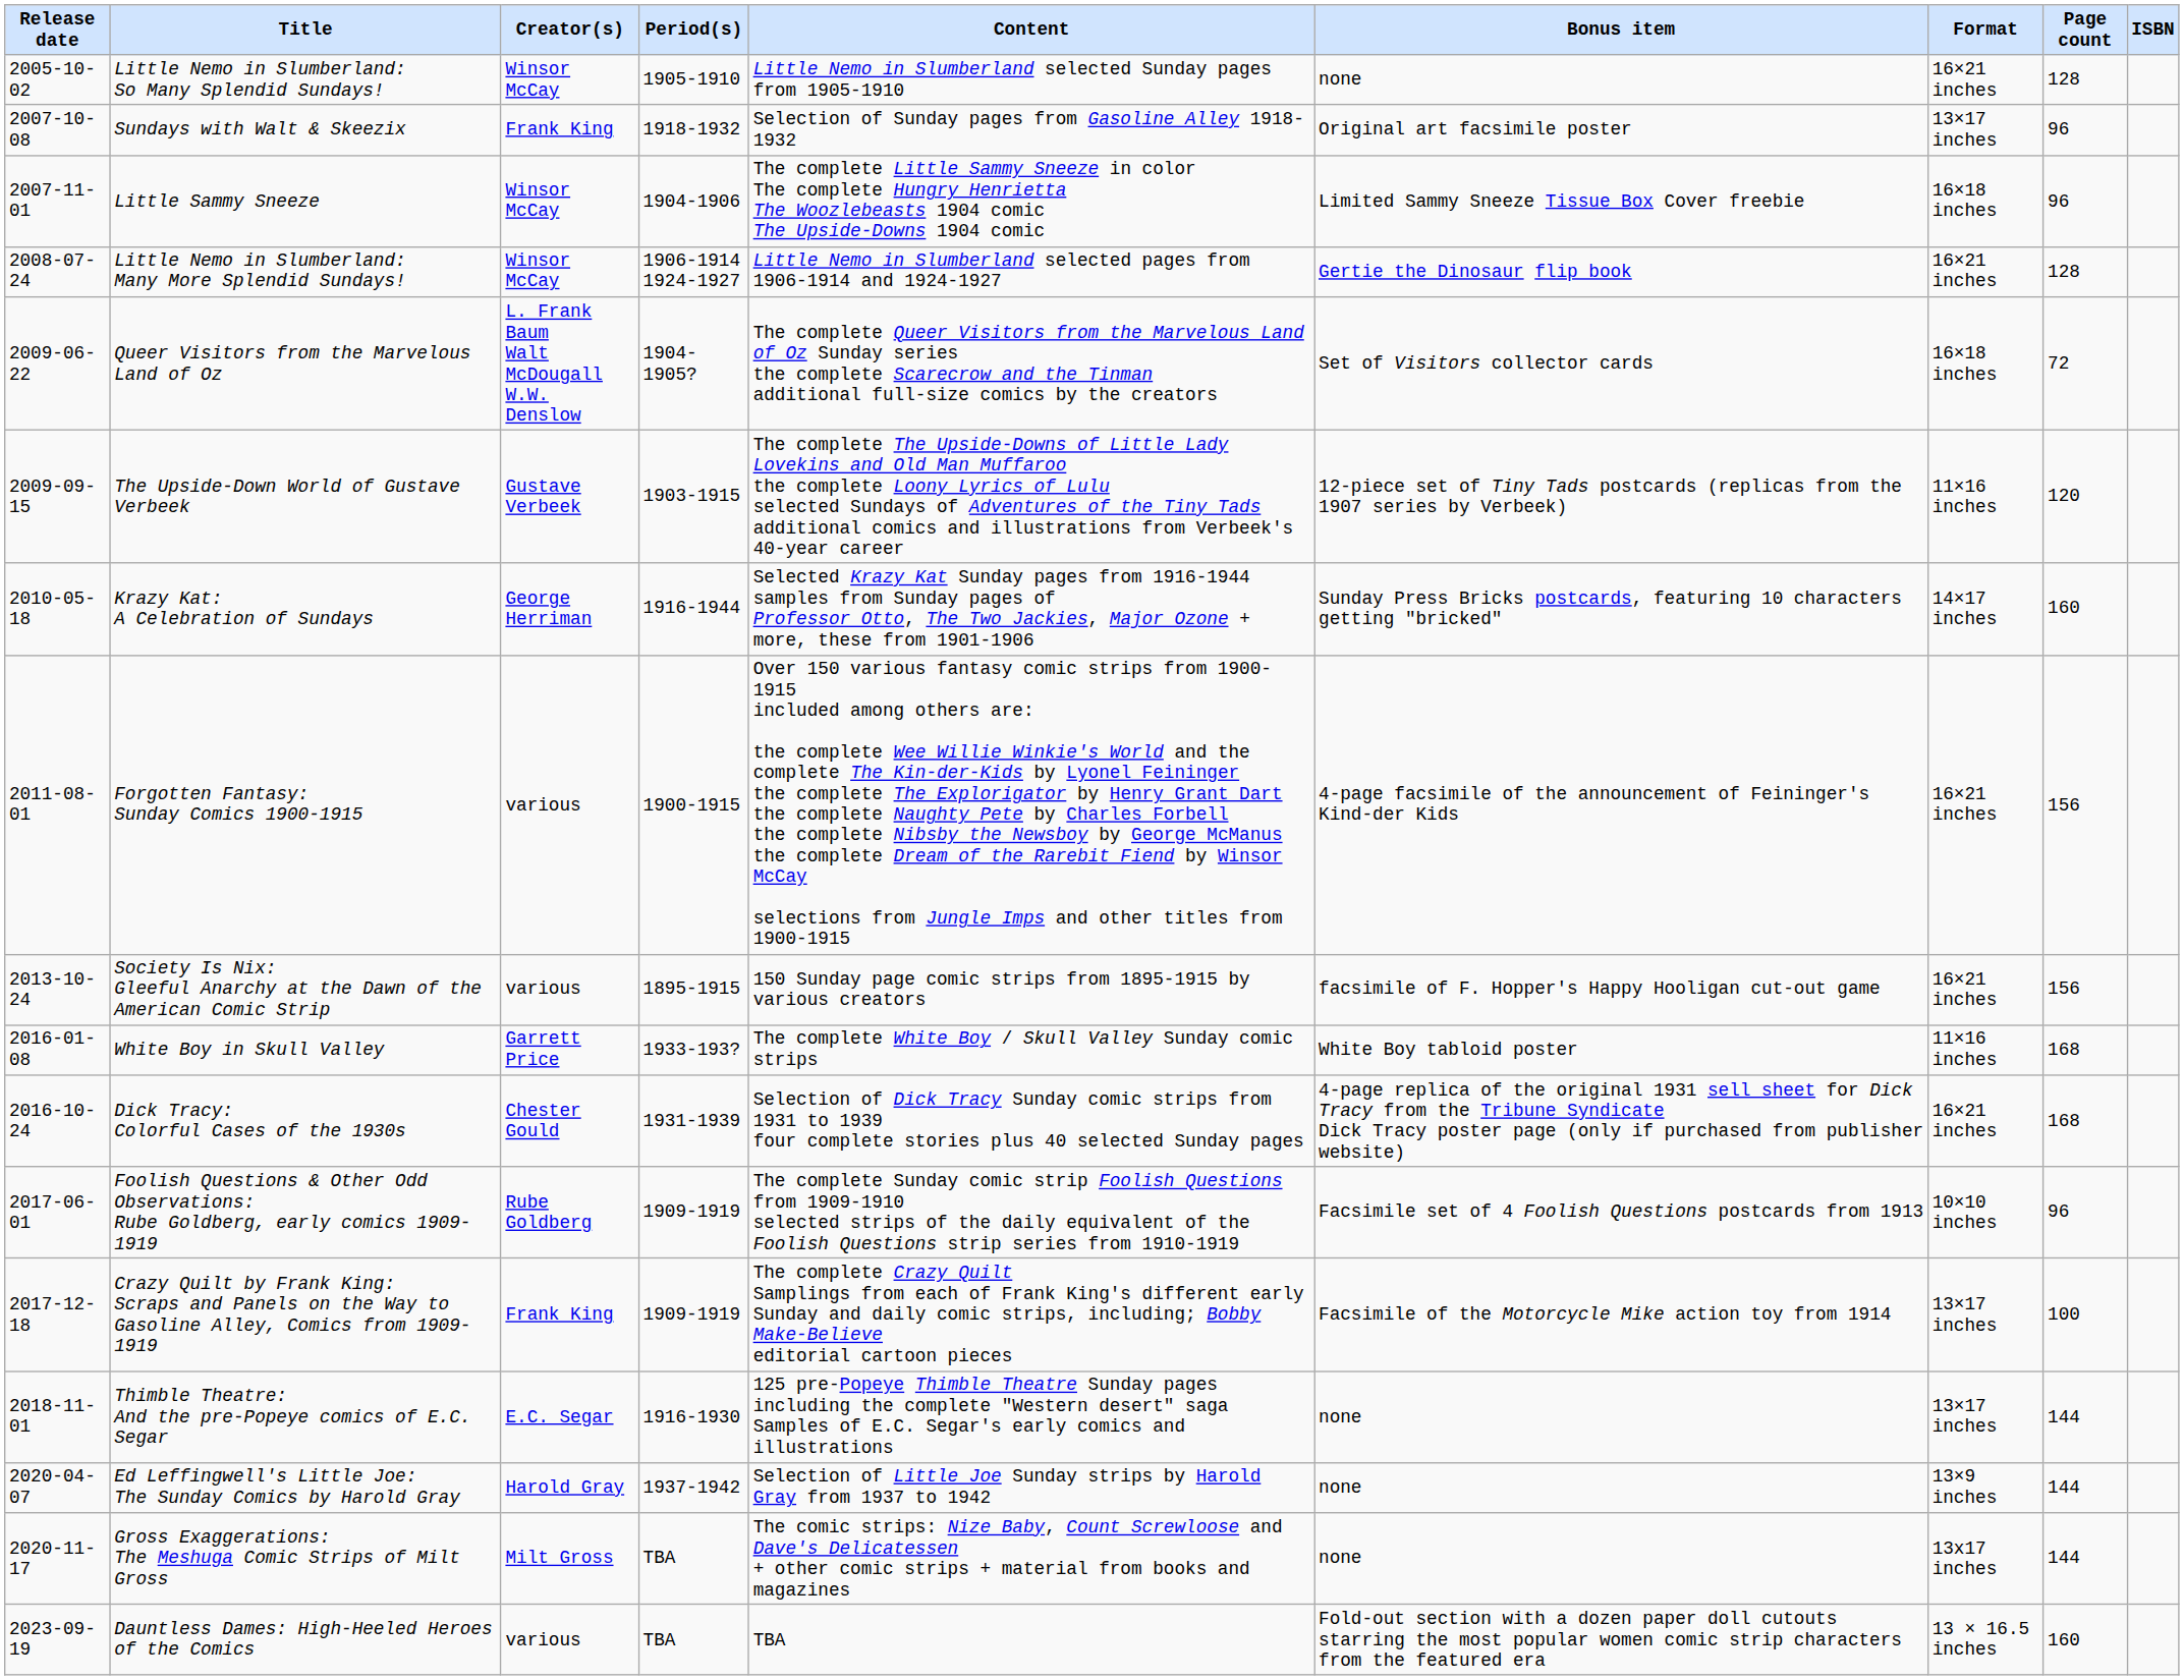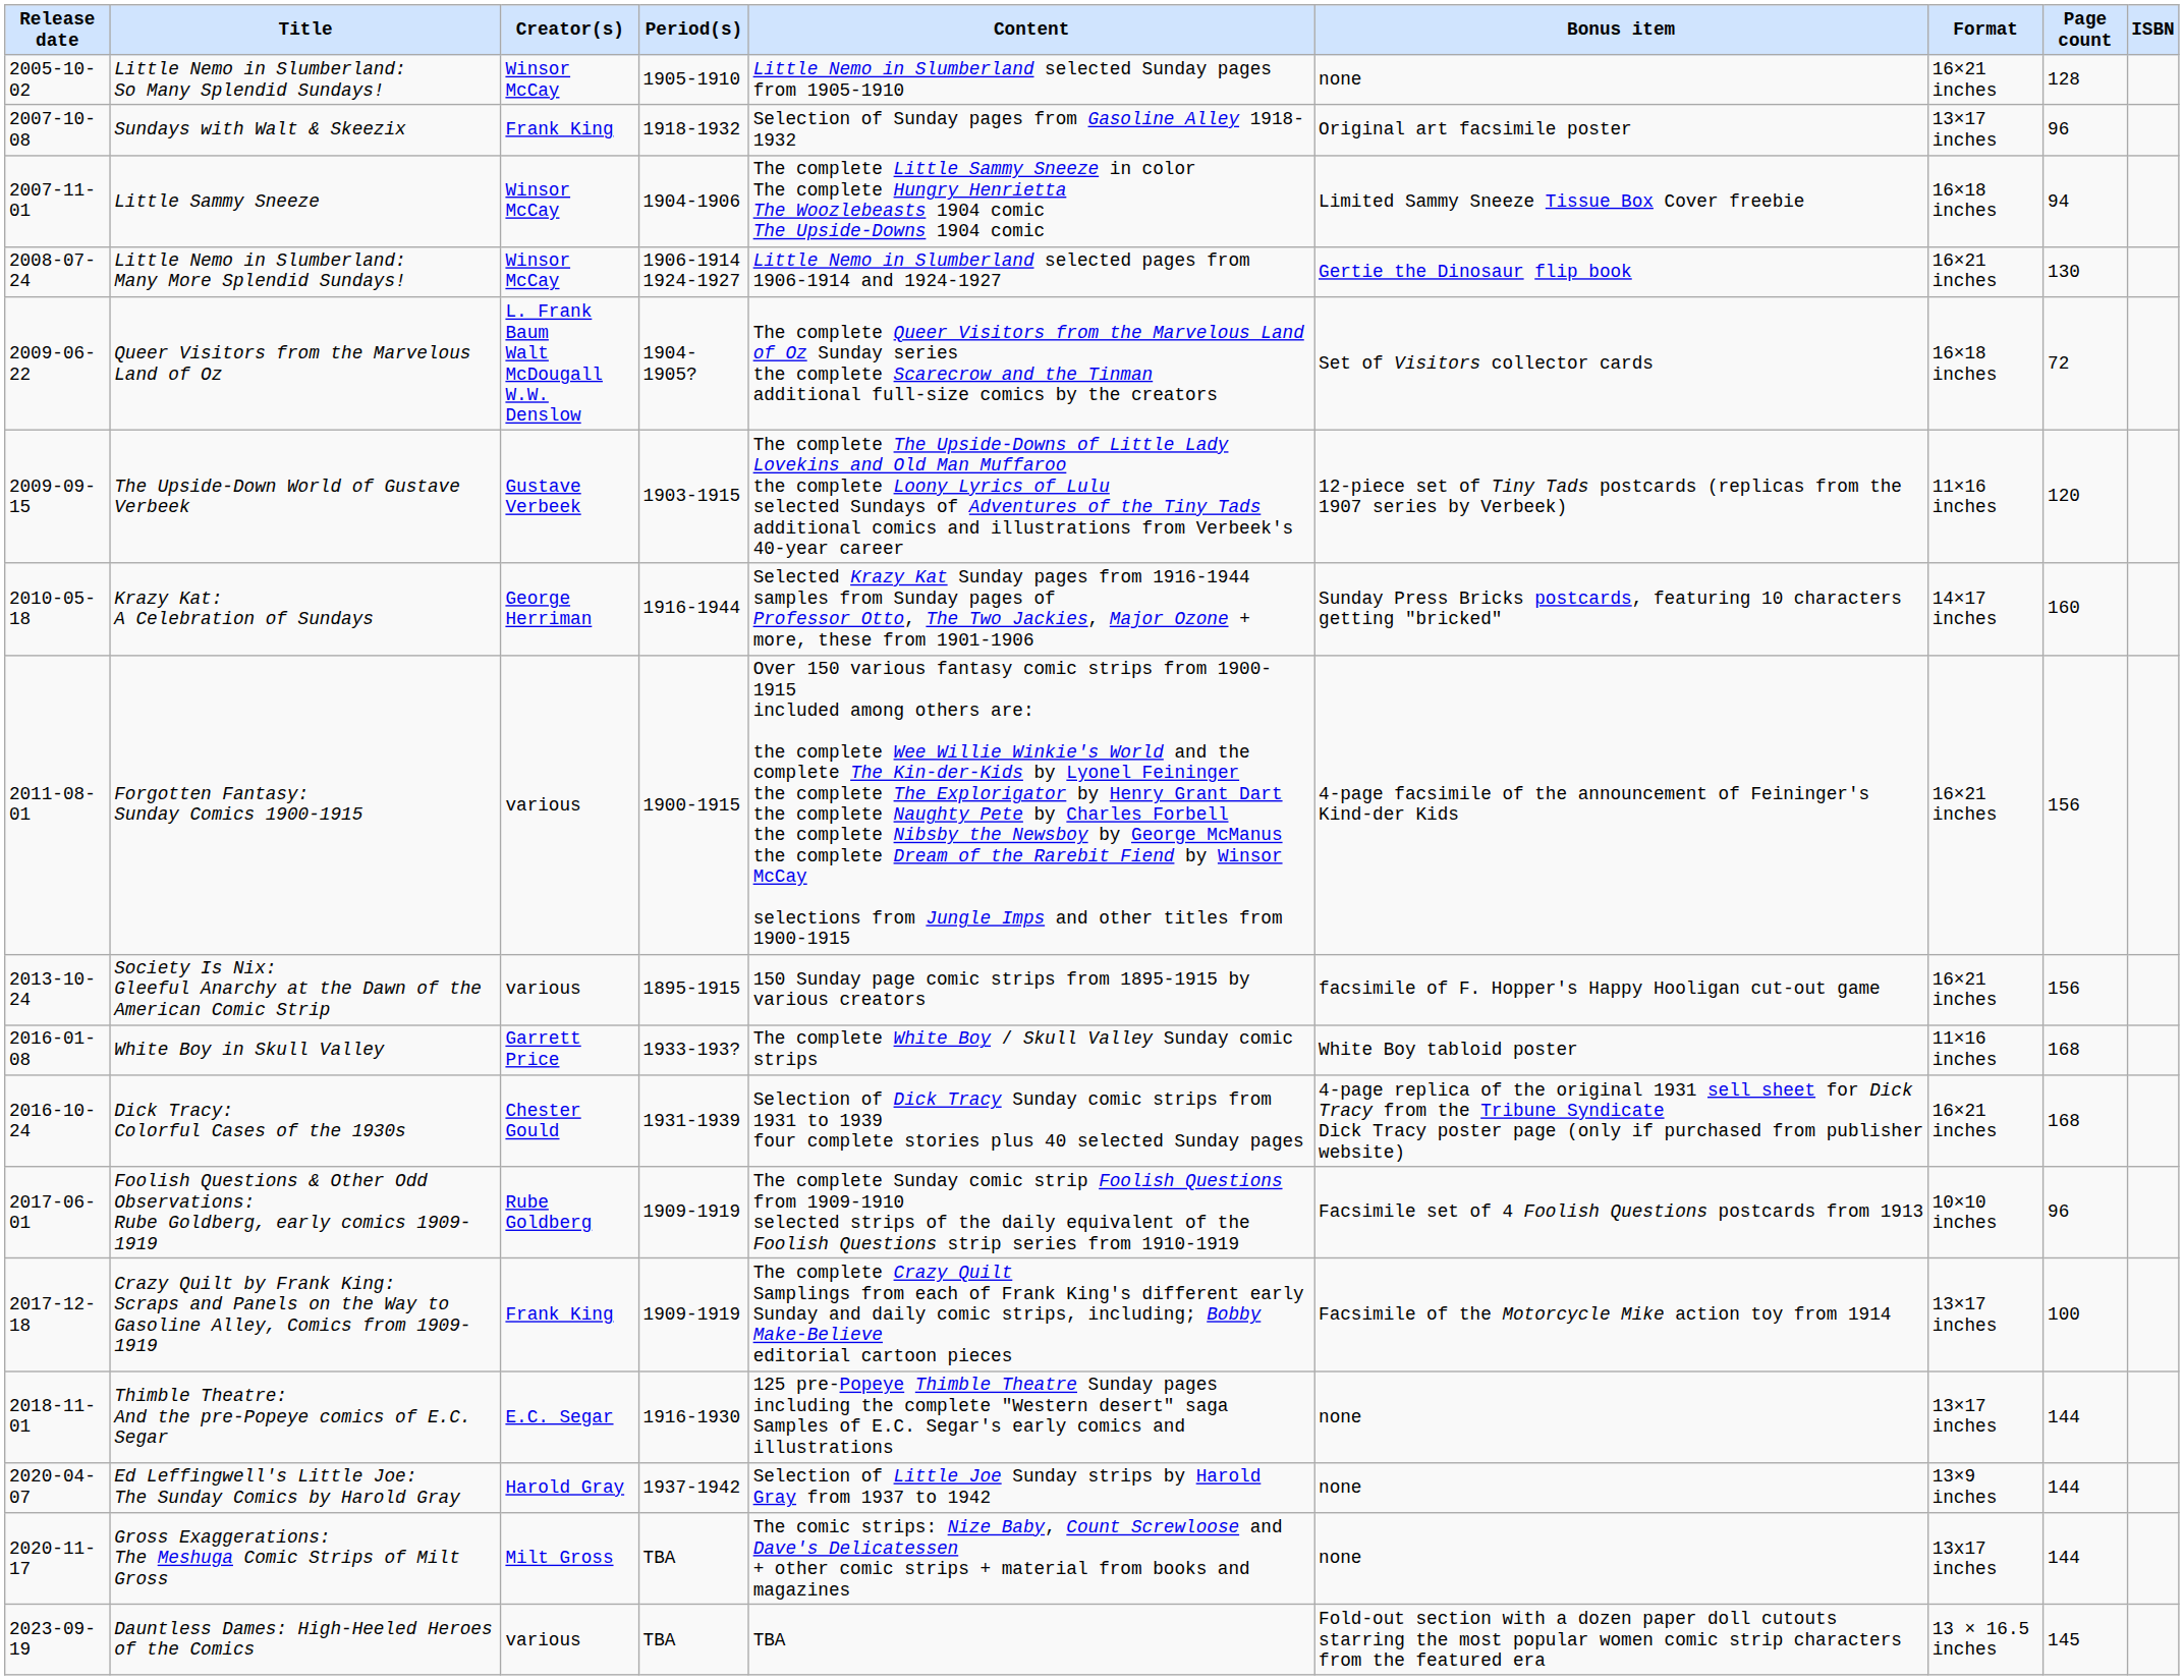Little Sammy Sneeze | Page count: 96 -> 94
Little Nemo in Slumberland: Many More Splendid Sundays! | Page count: 128 -> 130
Dauntless Dames: High-Heeled Heroes of the Comics | Page count: 160 -> 145
